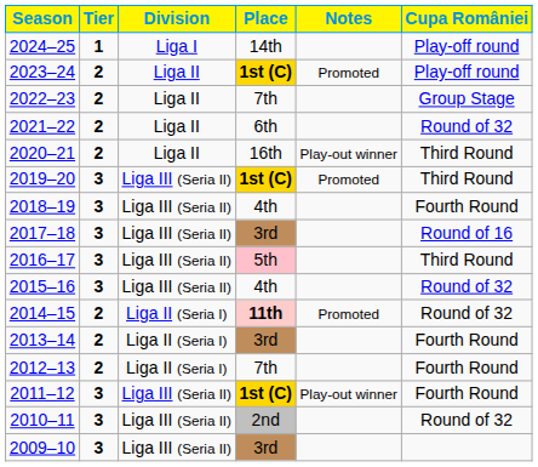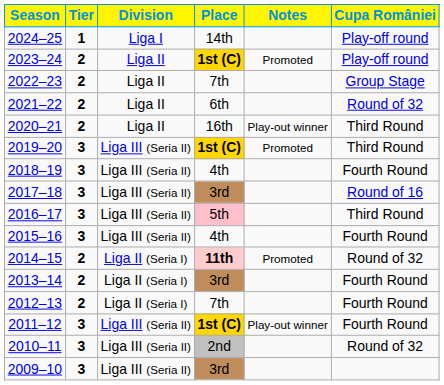2015–16 | Cupa României: Round of 32 -> Fourth Round
